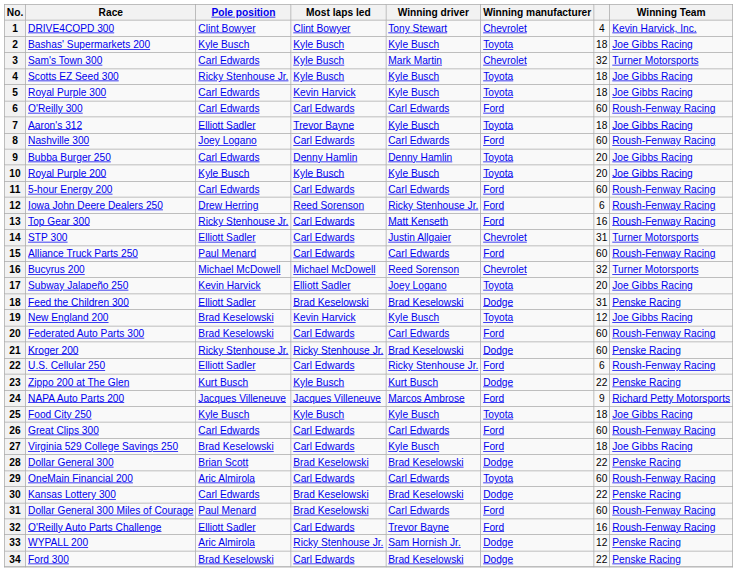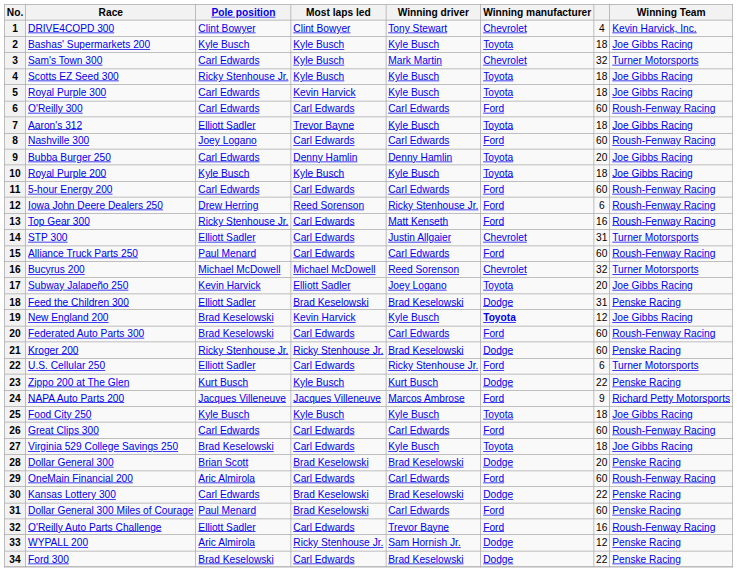Royal Purple 200 | column 7: 20 -> 18
New England 200 | Winning manufacturer: normal -> bold
U.S. Cellular 250 | Winning Team: Roush-Fenway Racing -> Turner Motorsports
Virginia 529 College Savings 250 | Winning manufacturer: Ford -> Toyota
Dollar General 300 | column 7: 22 -> 20
OneMain Financial 200 | Winning manufacturer: Toyota -> Ford
Dollar General 300 Miles of Courage | Winning Team: Roush-Fenway Racing -> Penske Racing
